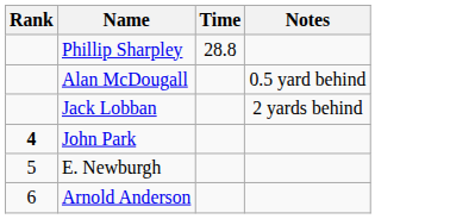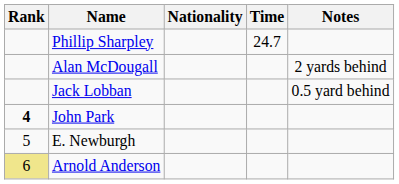+ column: Nationality
Phillip Sharpley | Time: 28.8 -> 24.7
Alan McDougall | Notes: 0.5 yard behind -> 2 yards behind
Jack Lobban | Notes: 2 yards behind -> 0.5 yard behind
Arnold Anderson | Rank: no background -> khaki background
